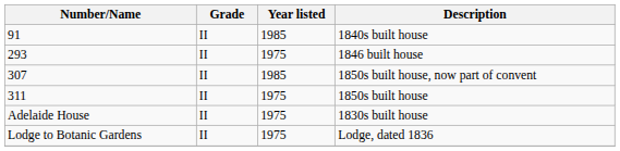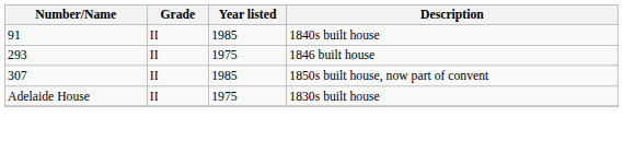- row: 311 | II | 1975 | 1850s built house
- row: Lodge to Botanic Gardens | II | 1975 | Lodge, dated 1836
